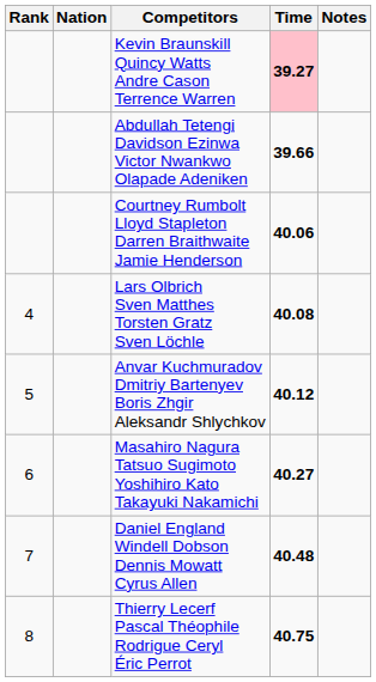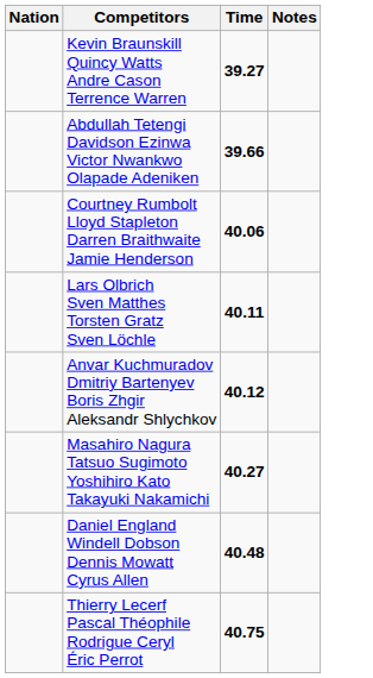- column: Rank | 4 | 5 | 6 | 7 | 8
Kevin Braunskill Quincy Watts Andre Cason Terrence Warren | Time: pink background -> no background
Lars Olbrich Sven Matthes Torsten Gratz Sven Löchle | Time: 40.08 -> 40.11
